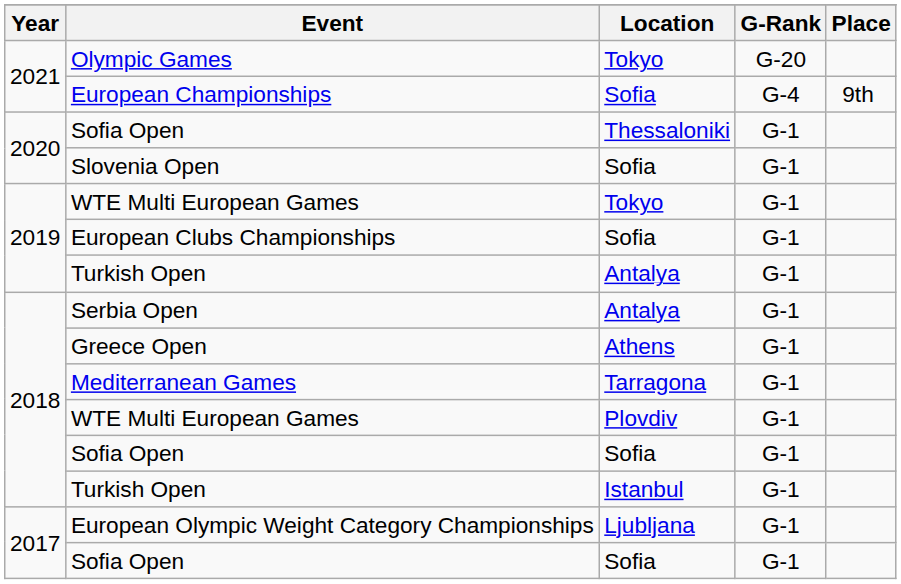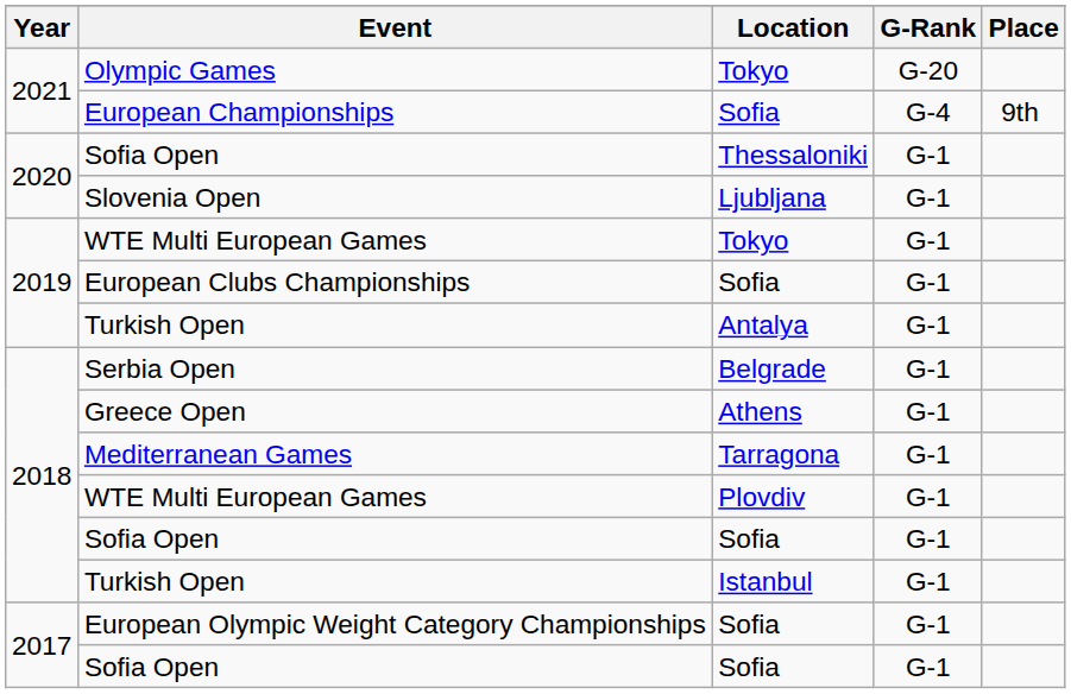Slovenia Open | Location: Sofia -> Ljubljana
Serbia Open | Location: Antalya -> Belgrade
European Olympic Weight Category Championships | Location: Ljubljana -> Sofia
